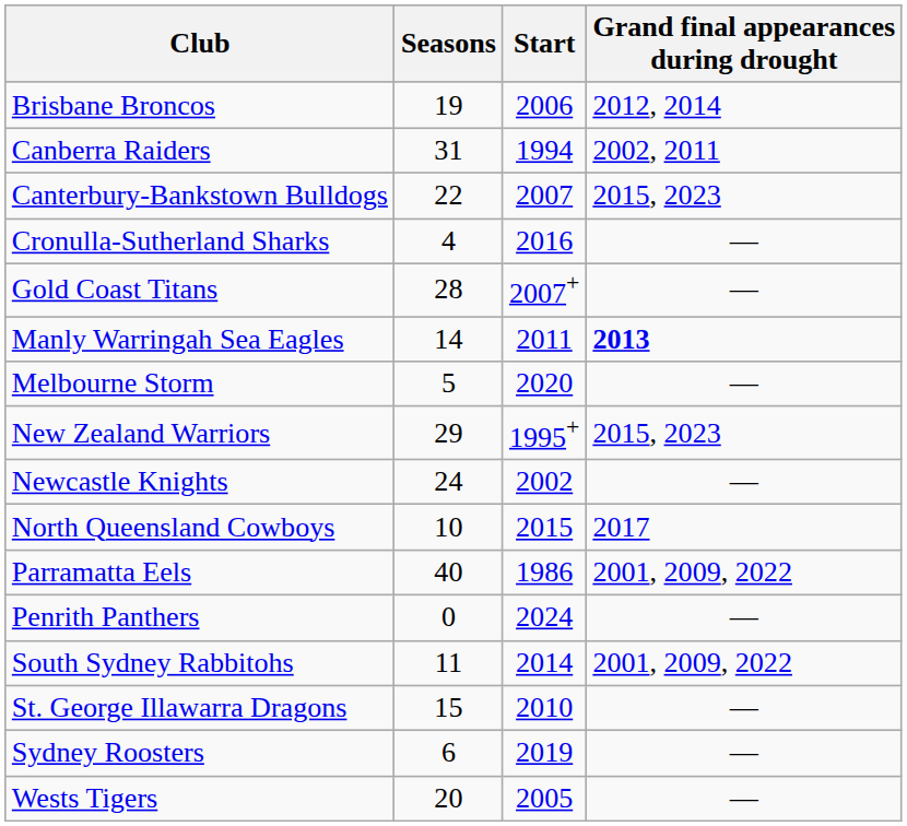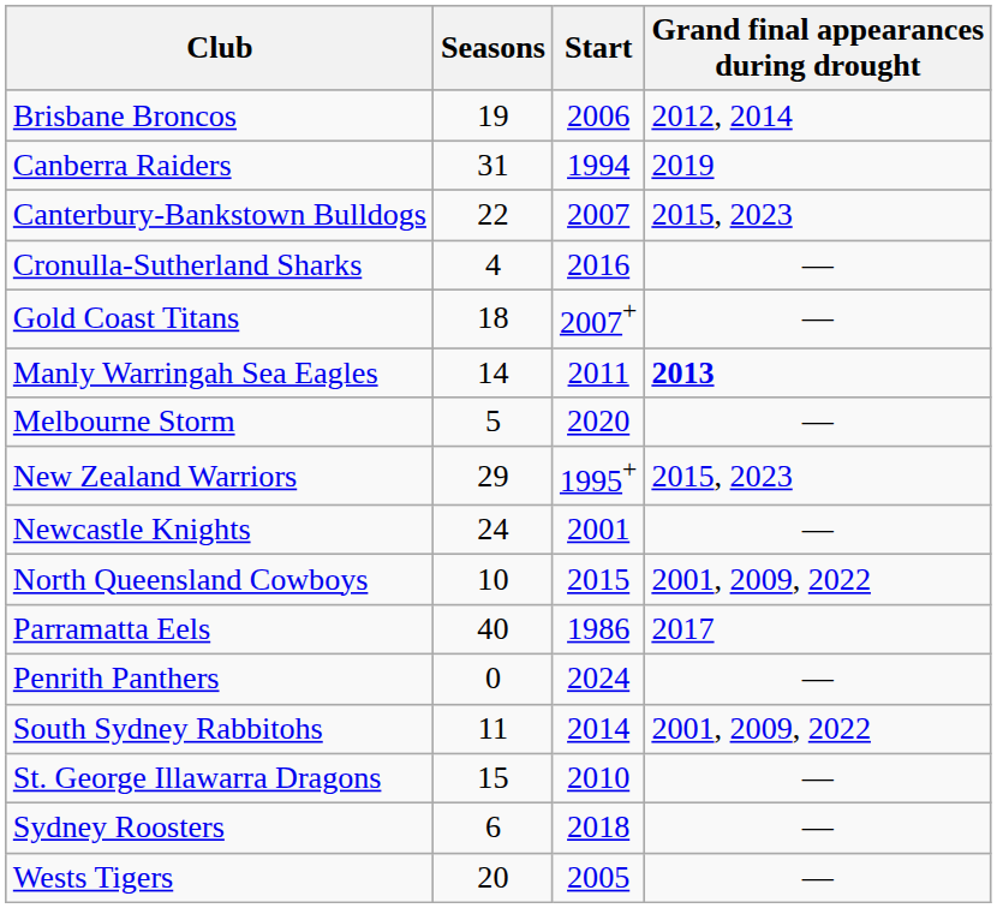Canberra Raiders | Grand final appearances during drought: 2002, 2011 -> 2019
Gold Coast Titans | Seasons: 28 -> 18
Newcastle Knights | Start: 2002 -> 2001
North Queensland Cowboys | Grand final appearances during drought: 2017 -> 2001, 2009, 2022
Parramatta Eels | Grand final appearances during drought: 2001, 2009, 2022 -> 2017
Sydney Roosters | Start: 2019 -> 2018
